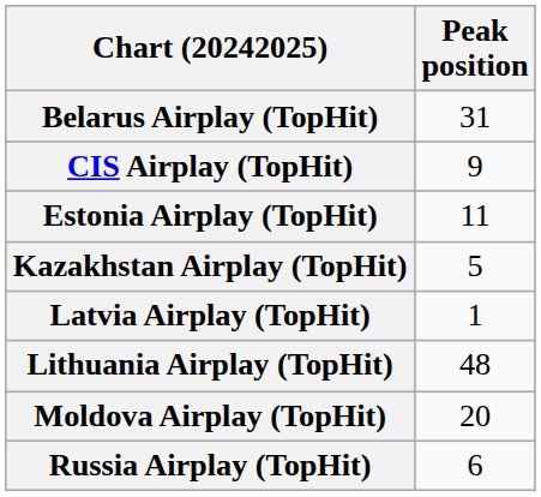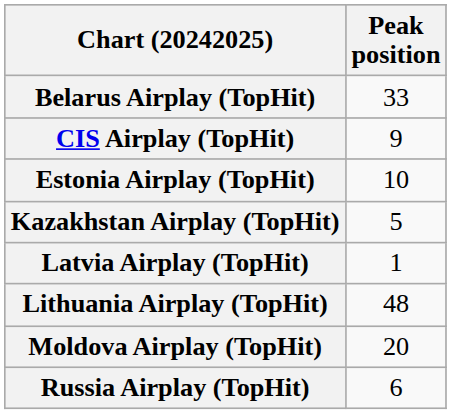Belarus Airplay (TopHit) | Peak position: 31 -> 33
Estonia Airplay (TopHit) | Peak position: 11 -> 10
